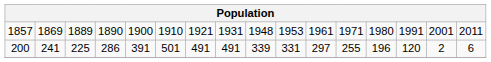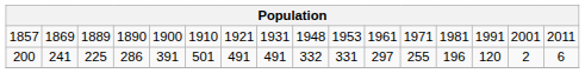1857 | column 13: 1980 -> 1981
200 | column 9: 339 -> 332
